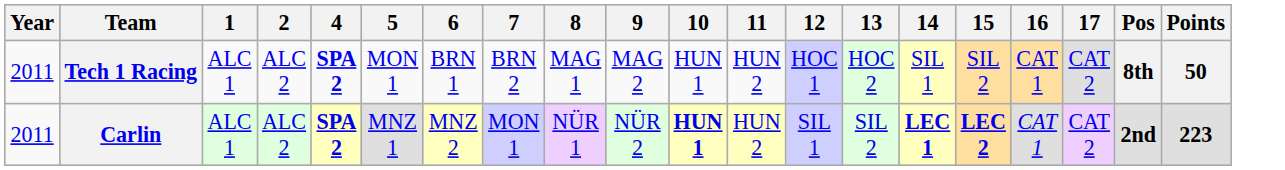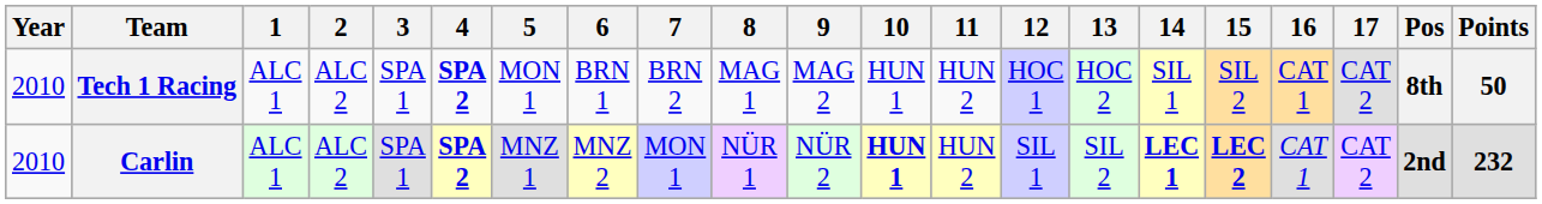+ column: 3 | SPA 1 | SPA 1
Tech 1 Racing | Year: 2011 -> 2010
Carlin | Year: 2011 -> 2010
Carlin | Points: 223 -> 232
